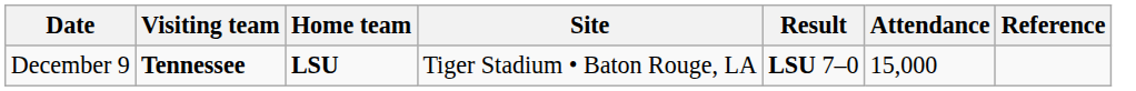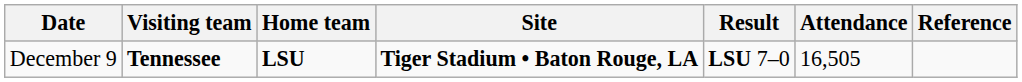December 9 | Site: normal -> bold
December 9 | Attendance: 15,000 -> 16,505
